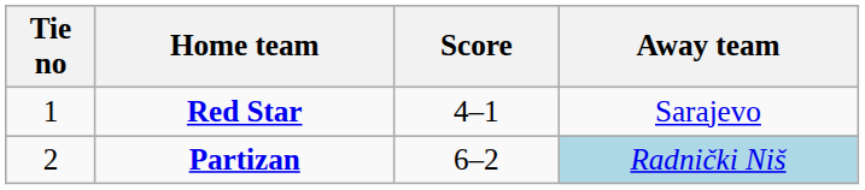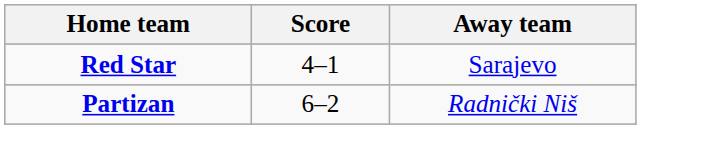- column: Tie no | 1 | 2
Partizan | Away team: lightblue background -> no background
